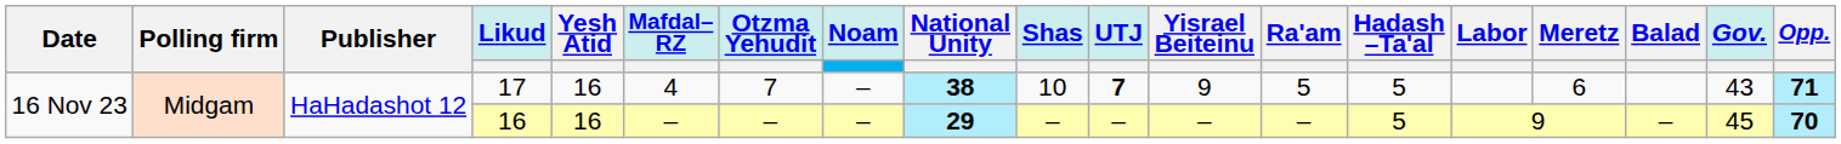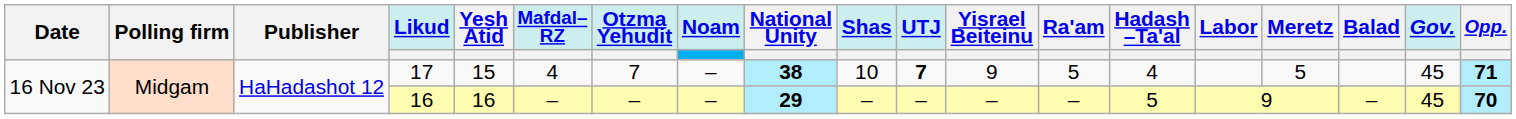17 | Yesh Atid: 16 -> 15
17 | Hadash –Ta'al: 5 -> 4
17 | Meretz: 6 -> 5
17 | Gov.: 43 -> 45
